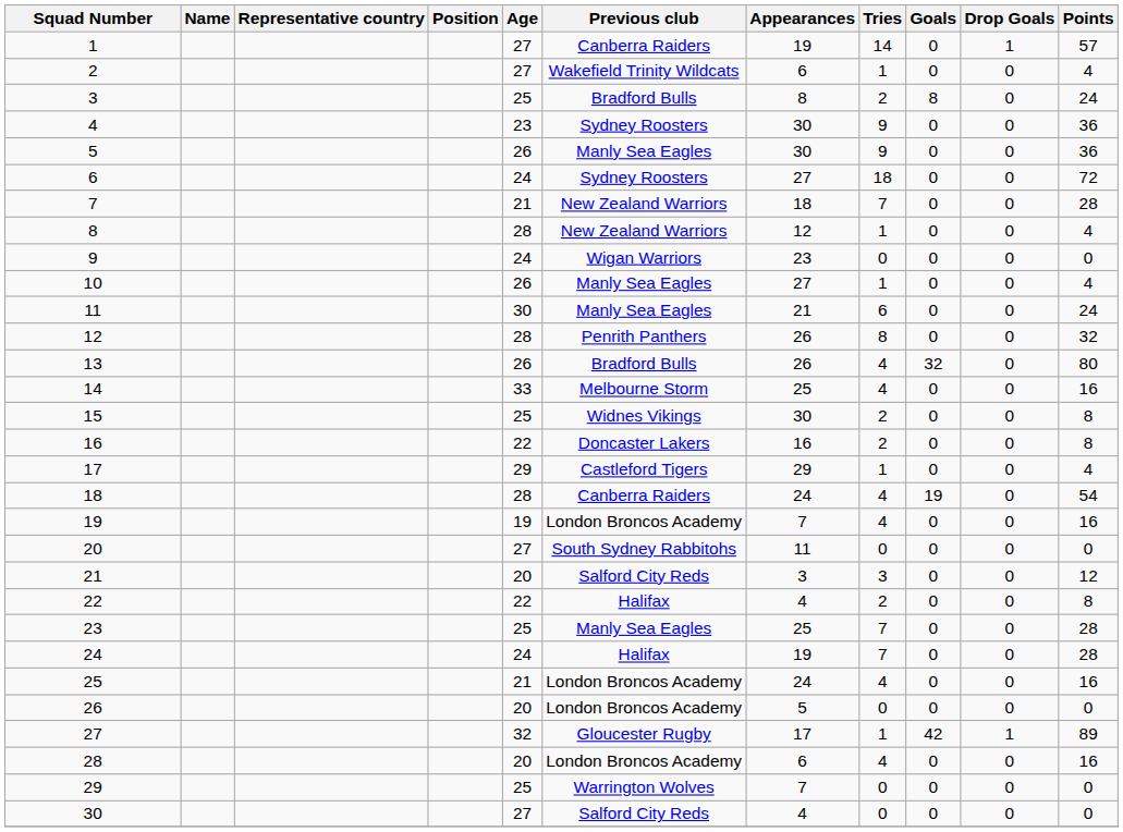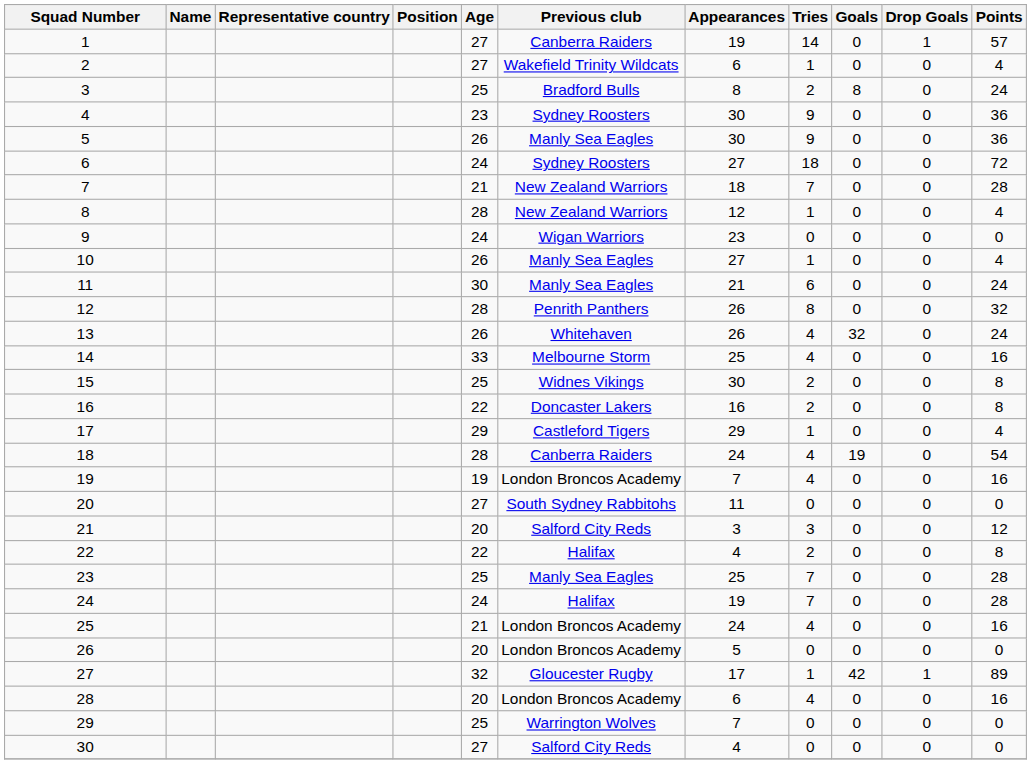13 | Previous club: Bradford Bulls -> Whitehaven
13 | Points: 80 -> 24
